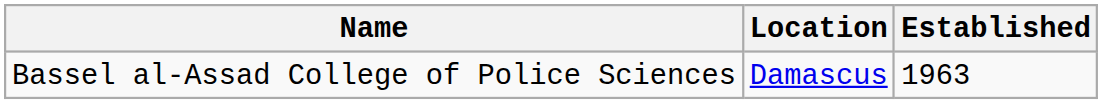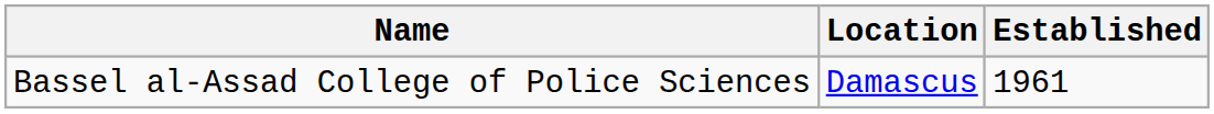Bassel al-Assad College of Police Sciences | Established: 1963 -> 1961
